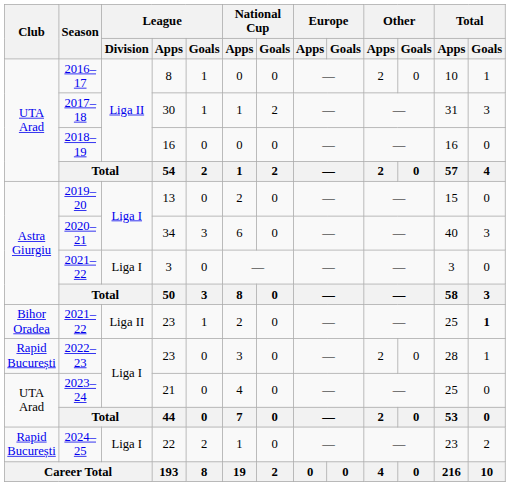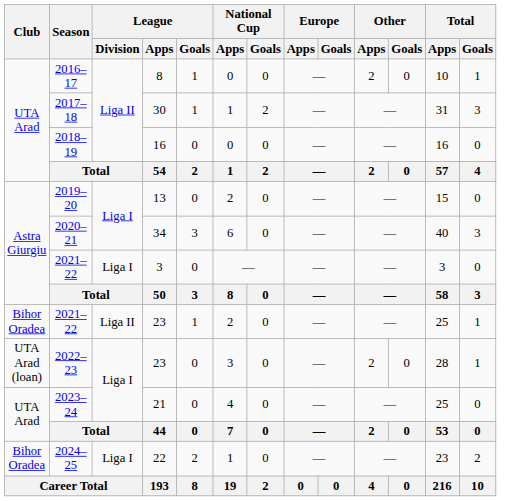2021–22 / 23 | Total / Goals: bold -> normal
2022–23 | Club: Rapid București -> UTA Arad (loan)
2024–25 | Club: Rapid București -> Bihor Oradea
